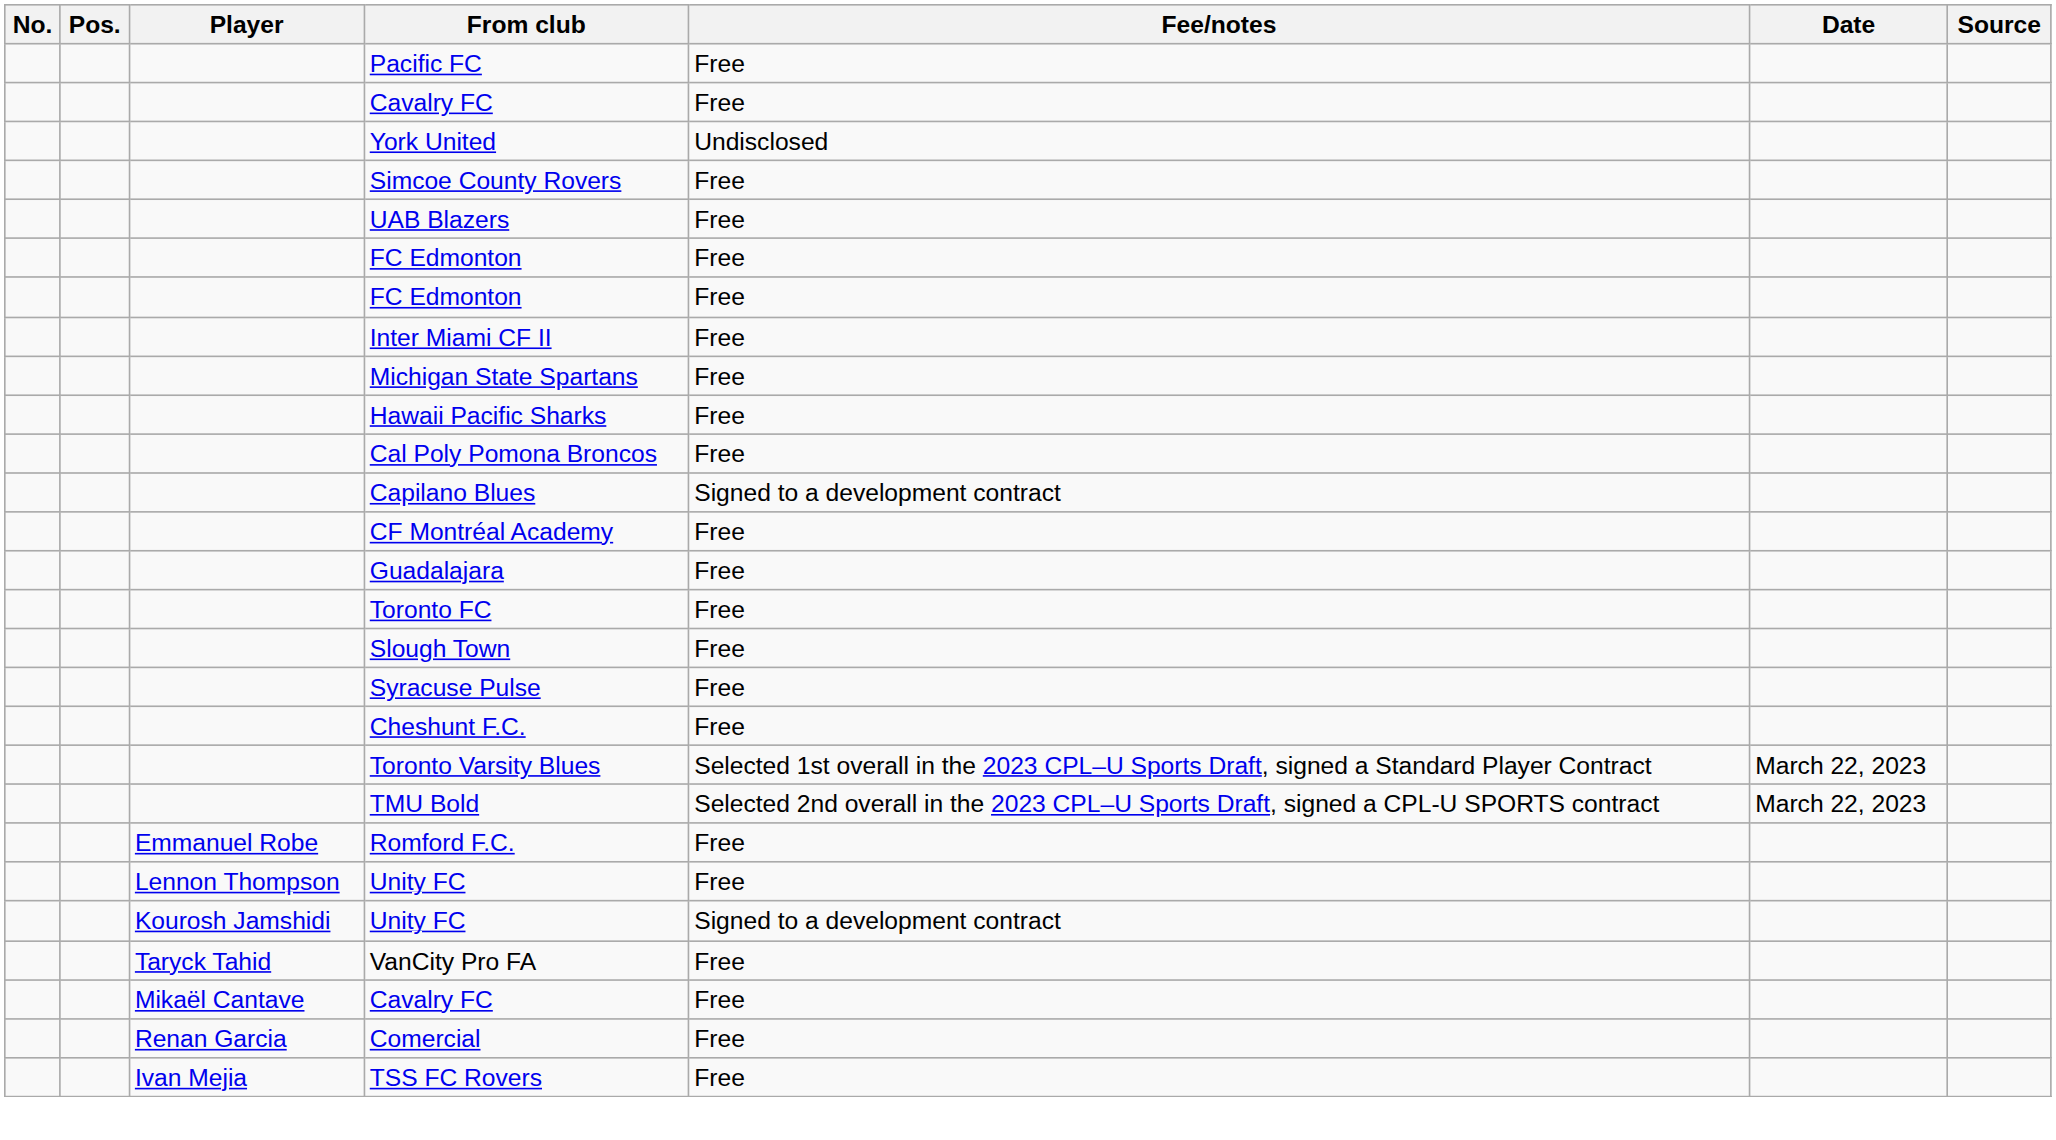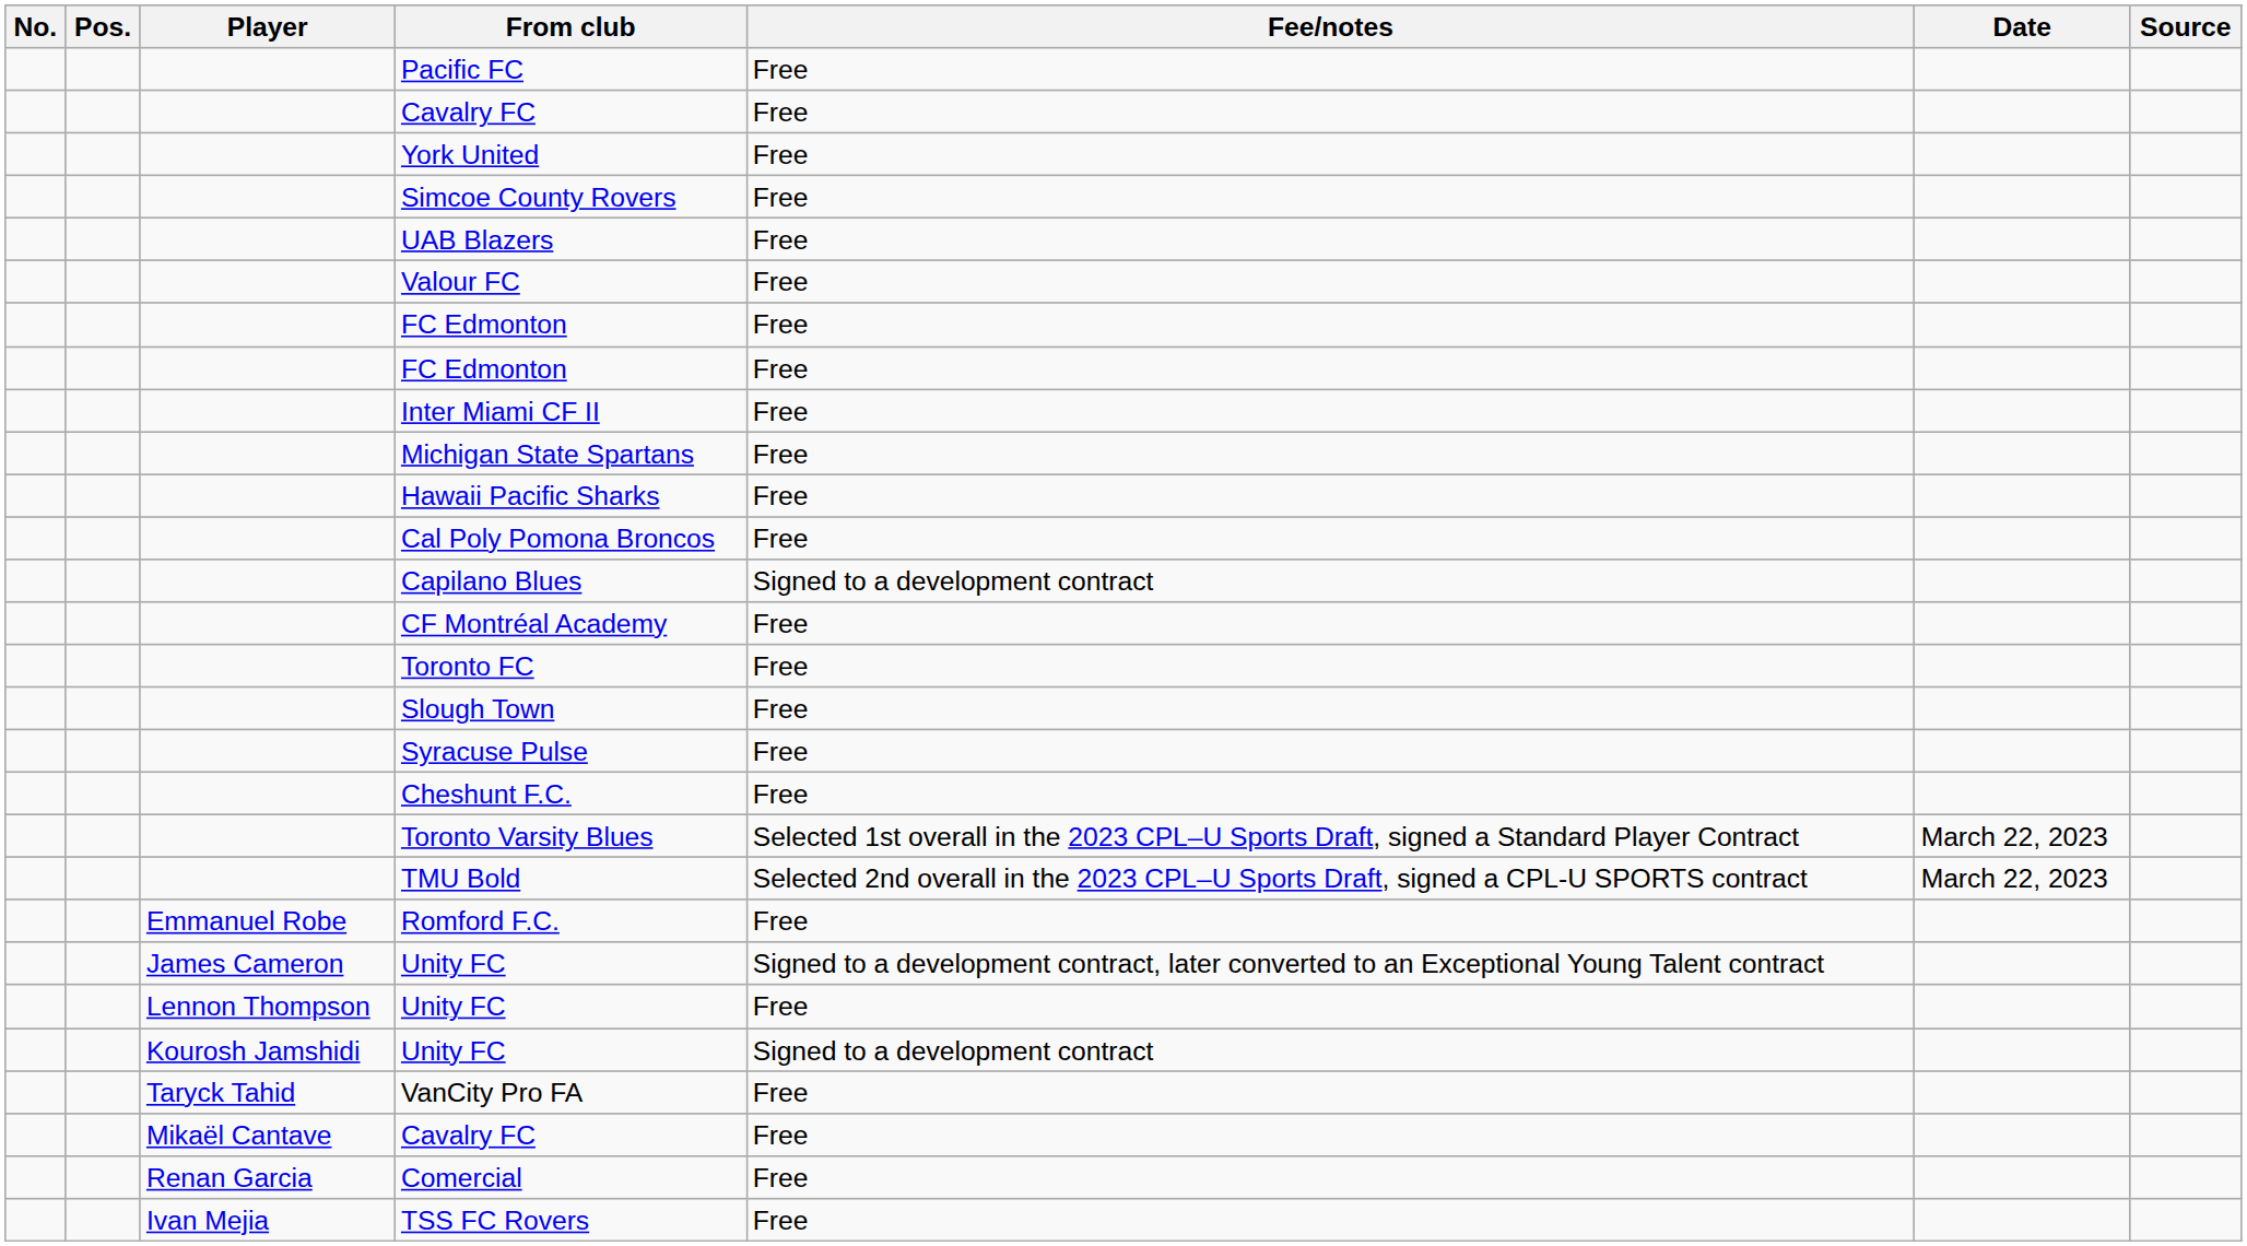York United | Fee/notes: Undisclosed -> Free
+ row: Valour FC | Free
- row: Guadalajara | Free
+ row: James Cameron | Unity FC | Signed to a development contract, later converted to an Exceptional Young Talent contract
